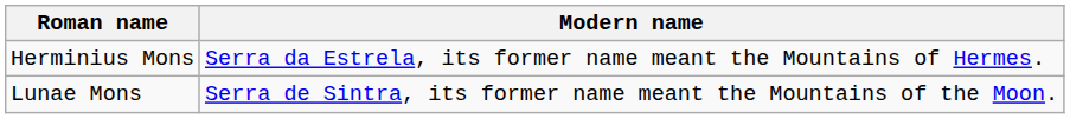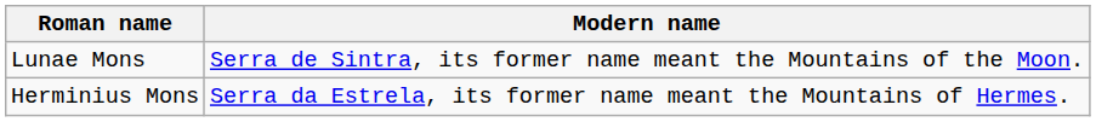rows swapped: Herminius Mons <-> Lunae Mons
